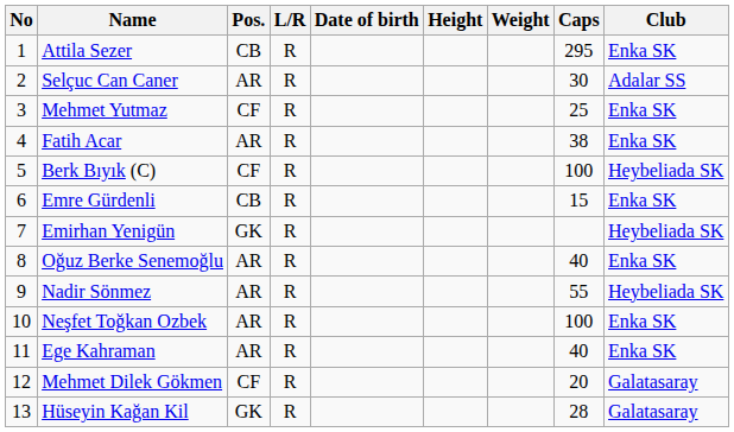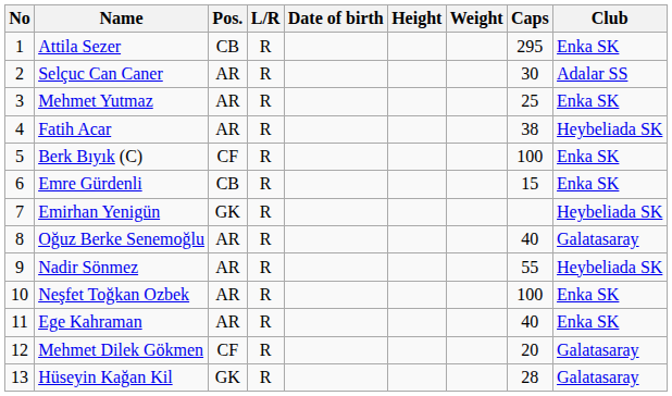Mehmet Yutmaz | Pos.: CF -> AR
Fatih Acar | Club: Enka SK -> Heybeliada SK
Berk Bıyık (C) | Club: Heybeliada SK -> Enka SK
Oğuz Berke Senemoğlu | Club: Enka SK -> Galatasaray
